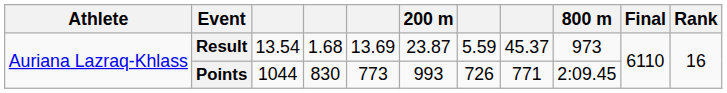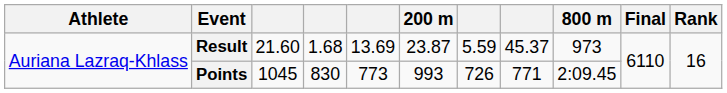Result | column 3: 13.54 -> 21.60
Points | column 3: 1044 -> 1045
